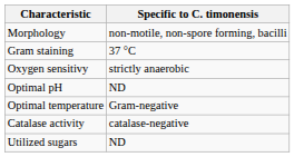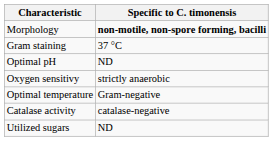Morphology | Specific to C. timonensis: normal -> bold
rows swapped: Oxygen sensitivy <-> Optimal pH
